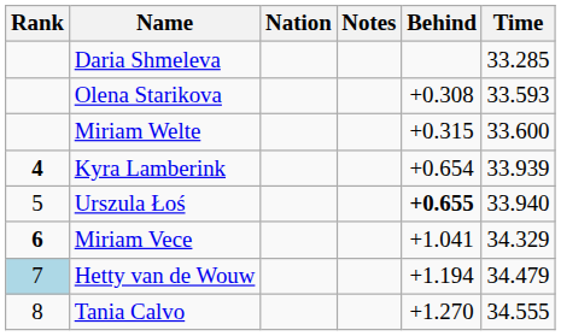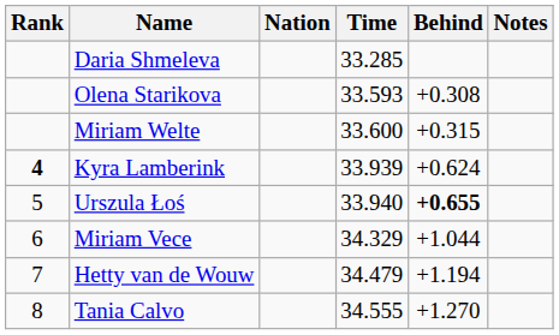columns swapped: Time <-> Notes
Kyra Lamberink | Behind: +0.654 -> +0.624
Miriam Vece | Rank: bold -> normal
Miriam Vece | Behind: +1.041 -> +1.044
Hetty van de Wouw | Rank: lightblue background -> no background
